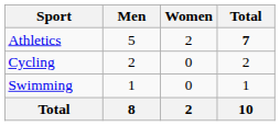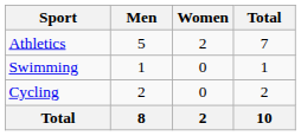Athletics | Total: bold -> normal
rows swapped: Cycling <-> Swimming
